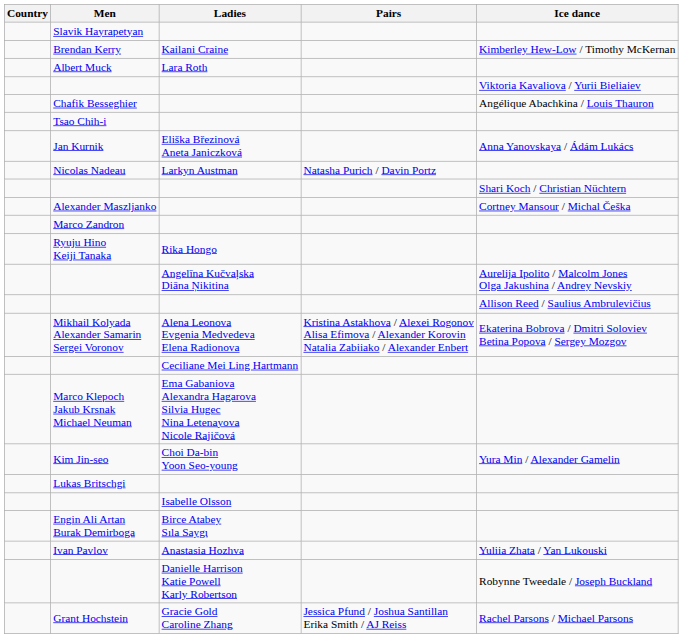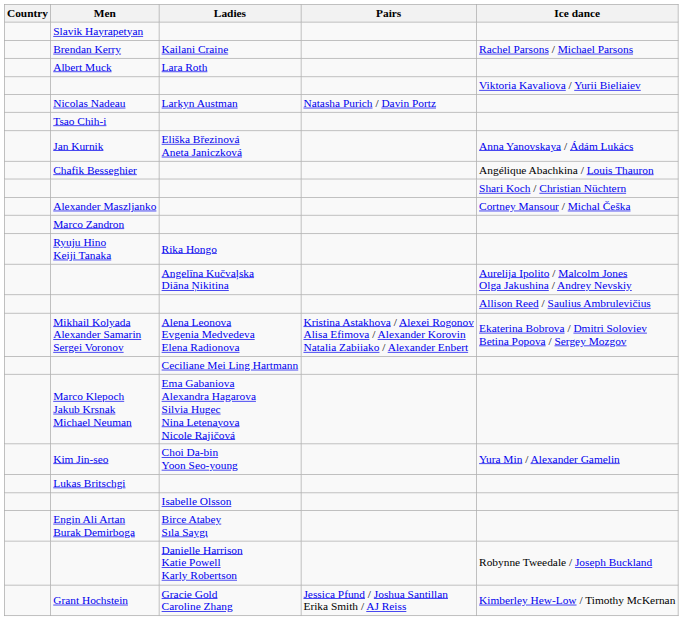Brendan Kerry | Ice dance: Kimberley Hew-Low / Timothy McKernan -> Rachel Parsons / Michael Parsons
rows swapped: Nicolas Nadeau <-> Chafik Besseghier
- row: Ivan Pavlov | Anastasia Hozhva | Yuliia Zhata / Yan Lukouski
Grant Hochstein | Ice dance: Rachel Parsons / Michael Parsons -> Kimberley Hew-Low / Timothy McKernan
